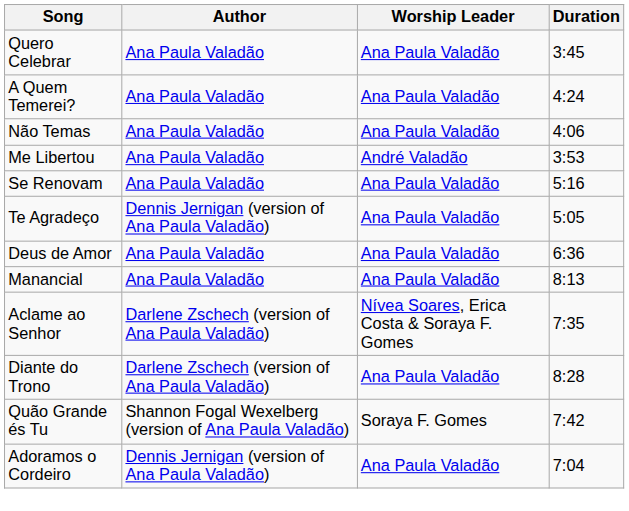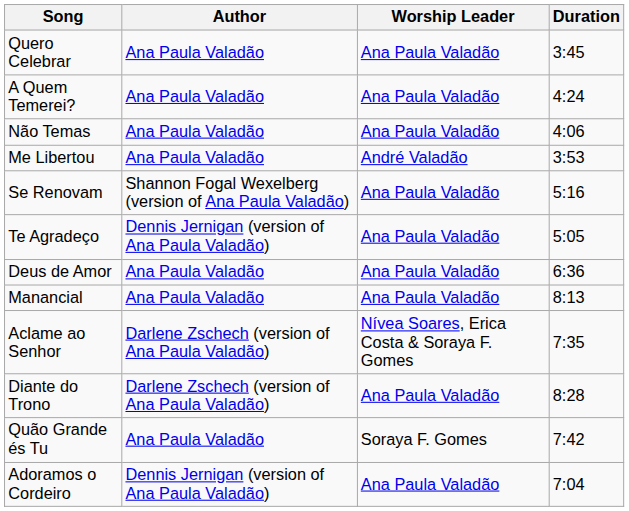Se Renovam | Author: Ana Paula Valadão -> Shannon Fogal Wexelberg (version of Ana Paula Valadão)
Quão Grande és Tu | Author: Shannon Fogal Wexelberg (version of Ana Paula Valadão) -> Ana Paula Valadão
